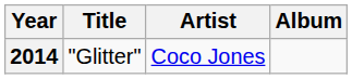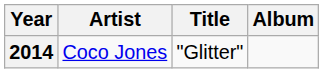columns swapped: Title <-> Artist
